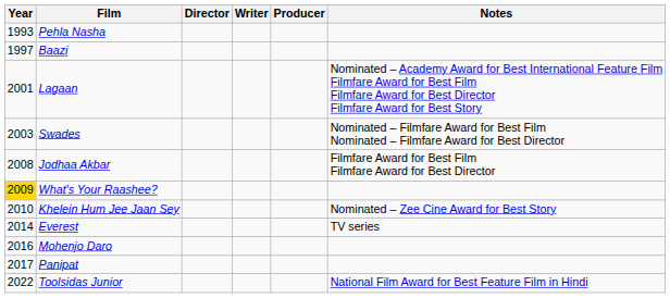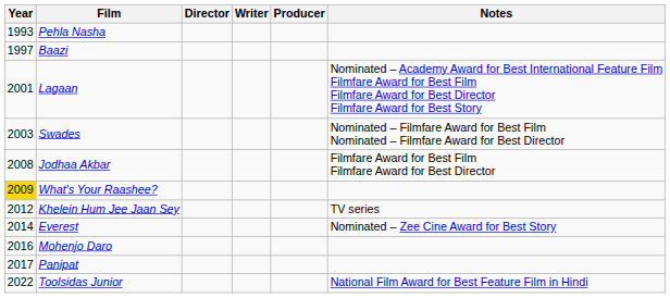Khelein Hum Jee Jaan Sey | Year: 2010 -> 2012
Khelein Hum Jee Jaan Sey | Notes: Nominated – Zee Cine Award for Best Story -> TV series
Everest | Notes: TV series -> Nominated – Zee Cine Award for Best Story
